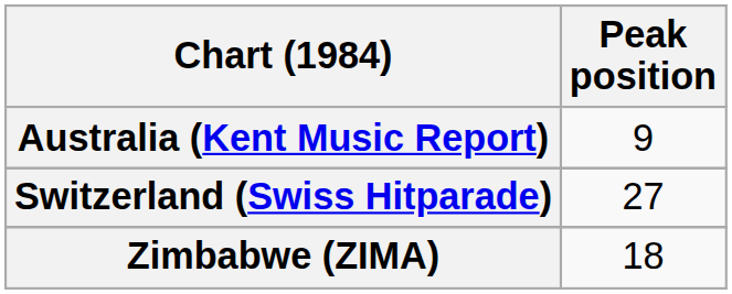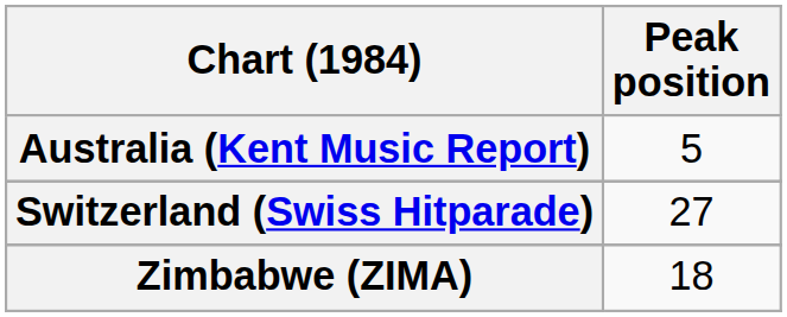Australia (Kent Music Report) | Peak position: 9 -> 5
